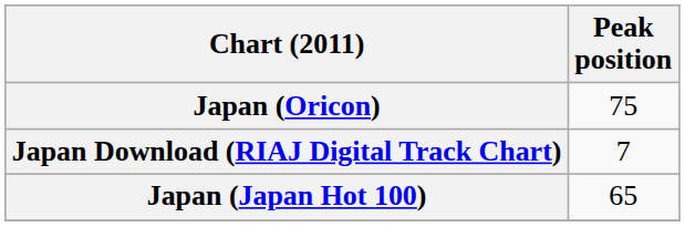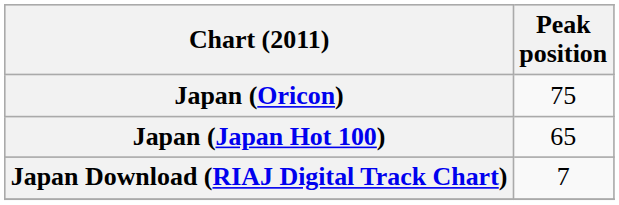rows swapped: Japan (Japan Hot 100) <-> Japan Download (RIAJ Digital Track Chart)
